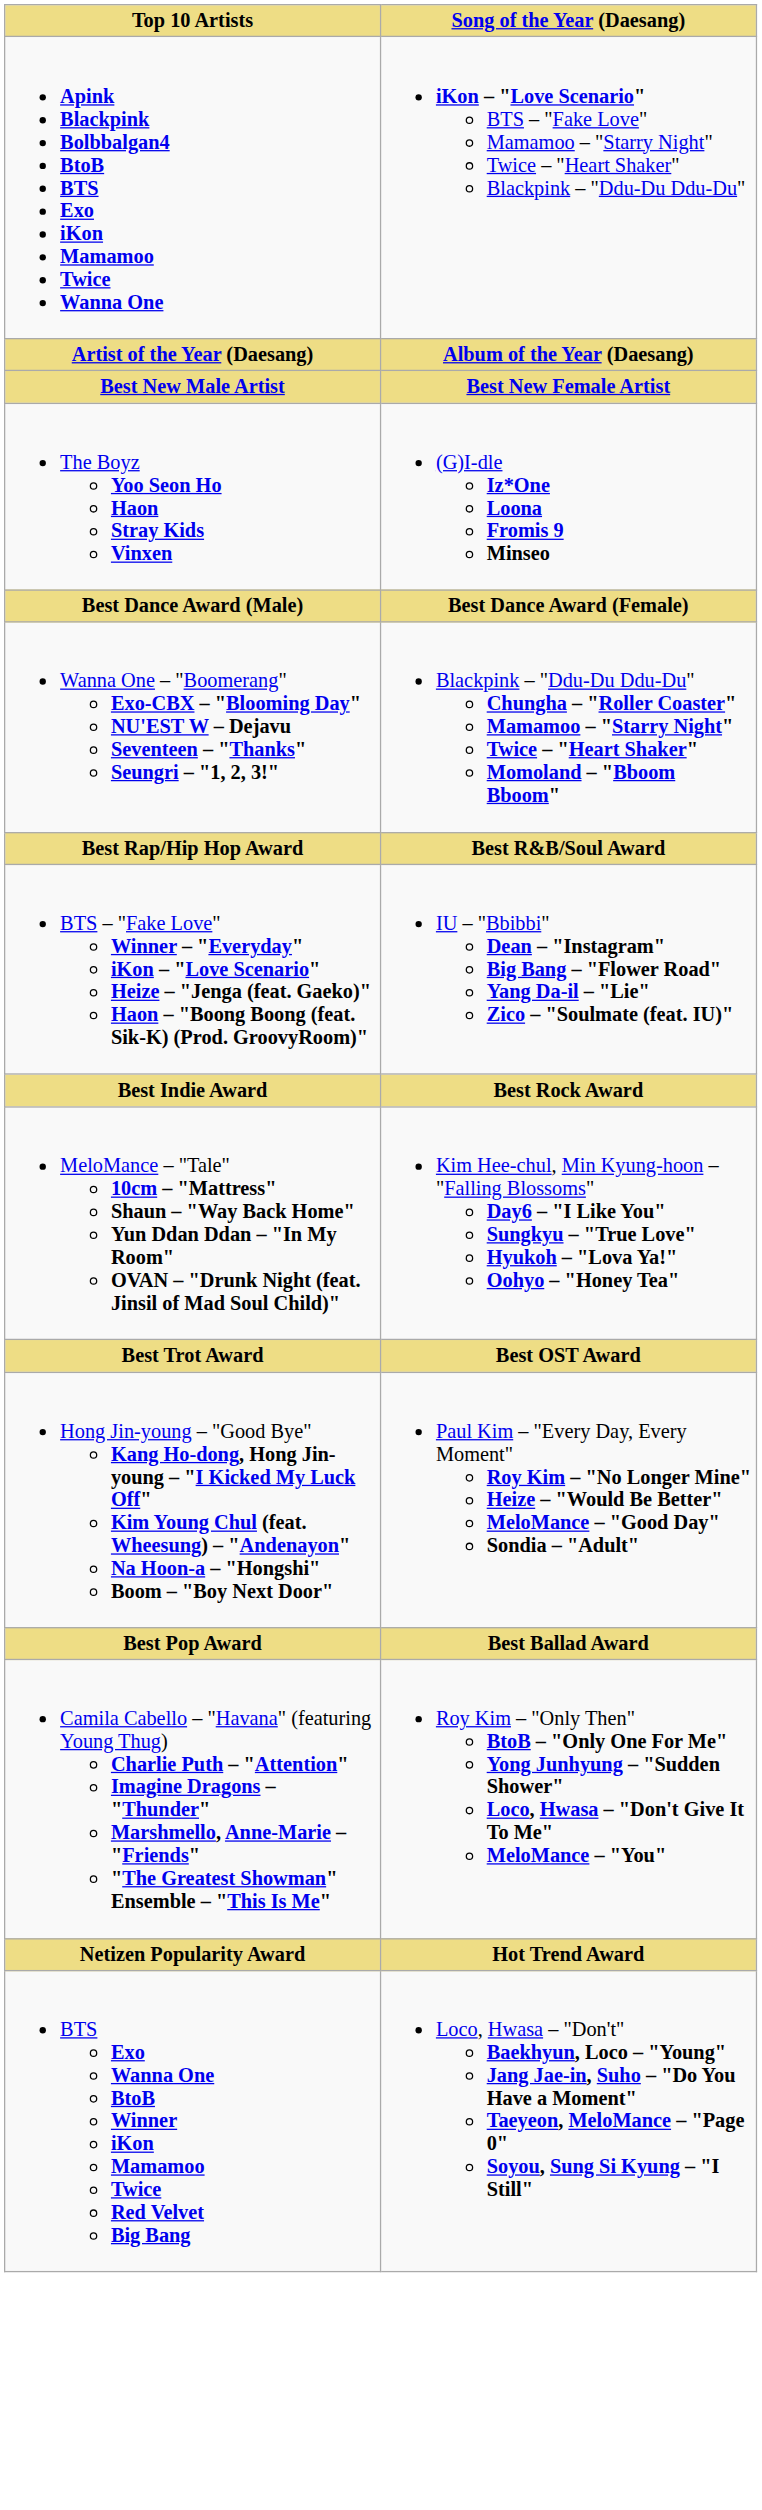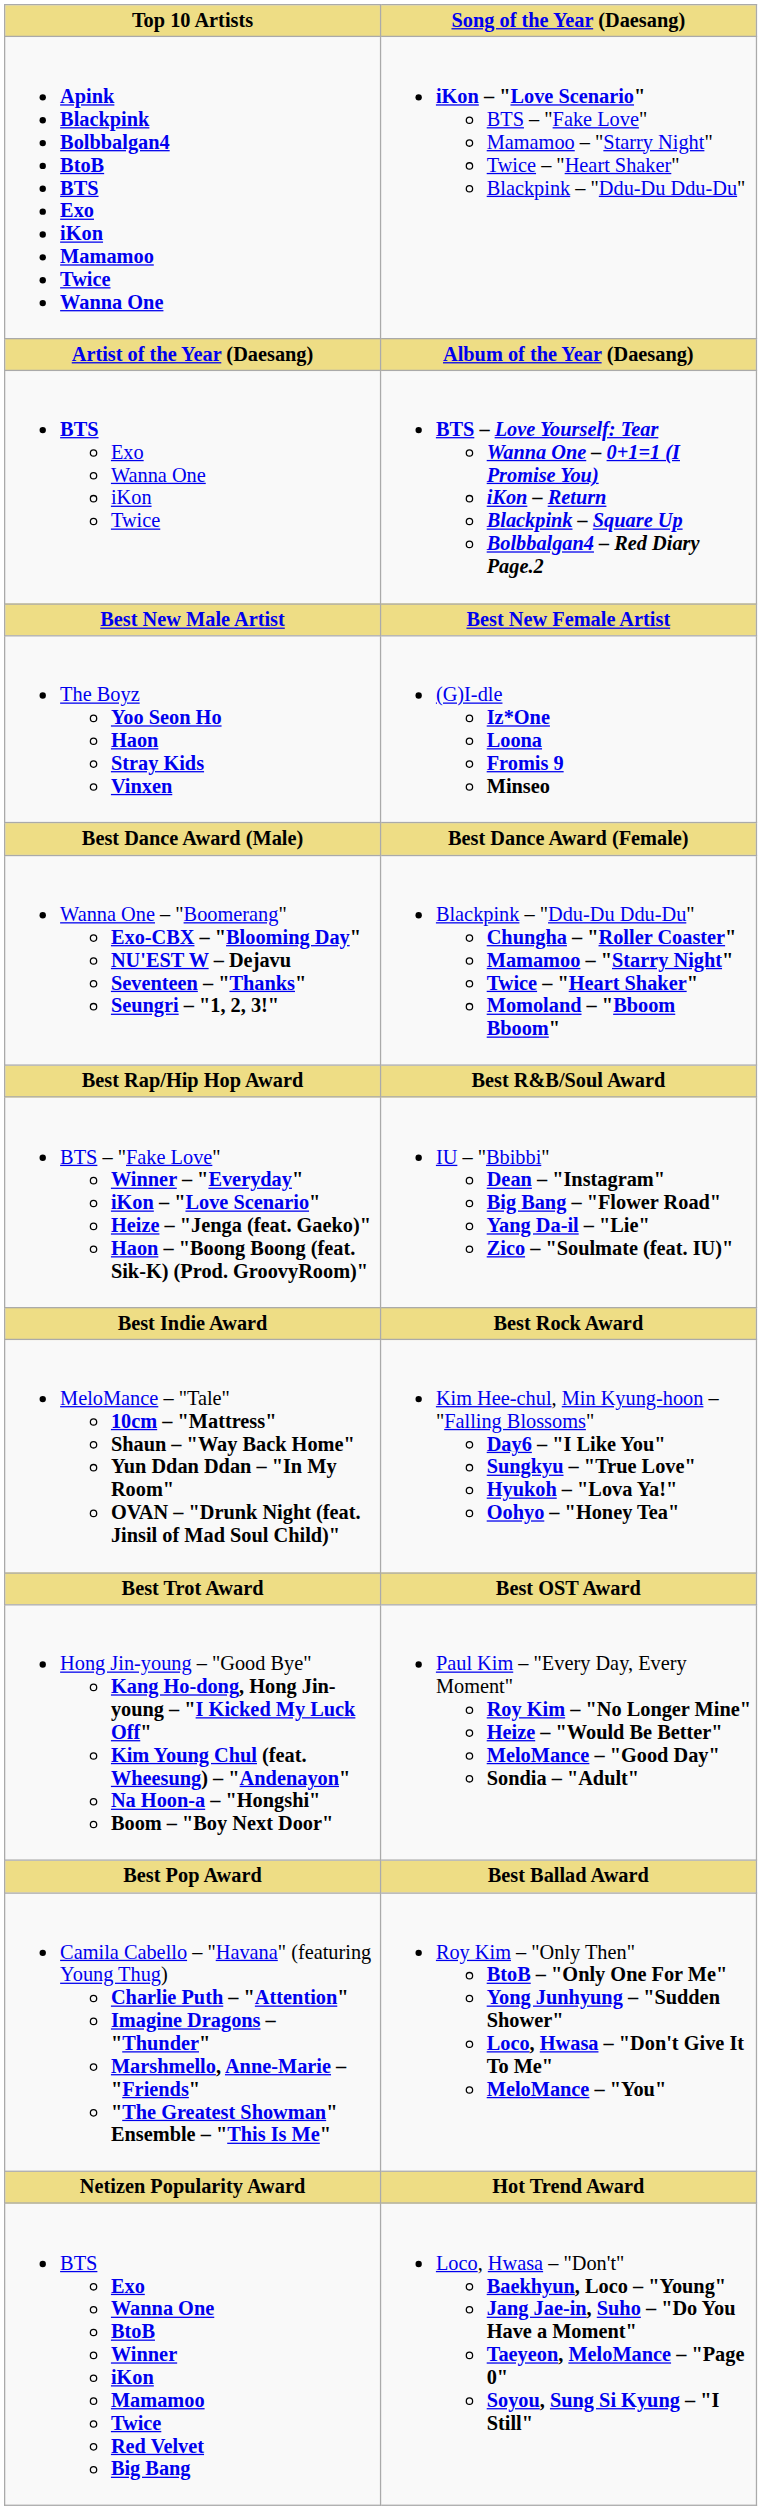+ row: BTS Exo Wanna One iKon Twice | BTS – Love Yourself: Tear Wanna One – 0+1=1 (I Promise You) iKon – Return Blackpink – Square Up Bolbbalgan4 – Red Diary Page.2
